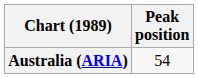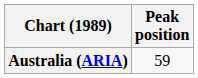Australia (ARIA) | Peak position: 54 -> 59
